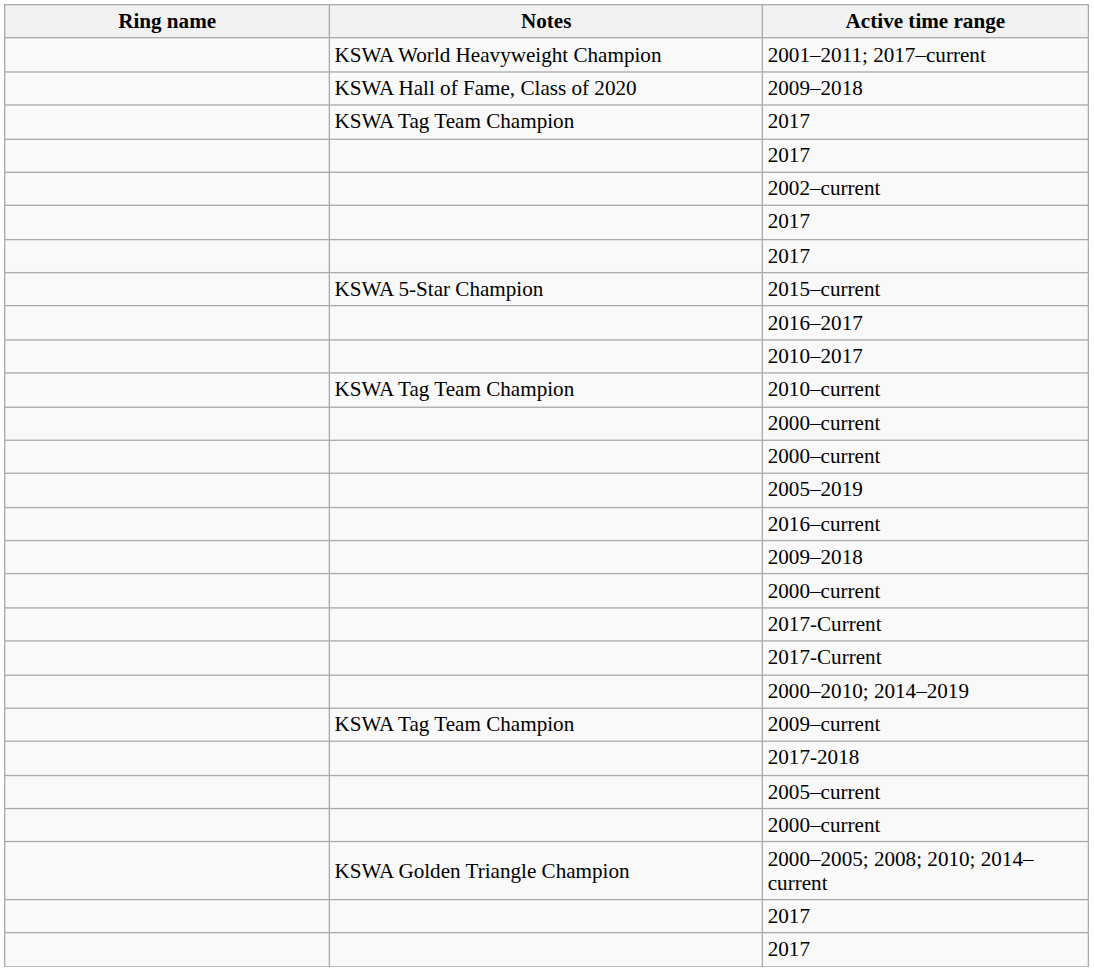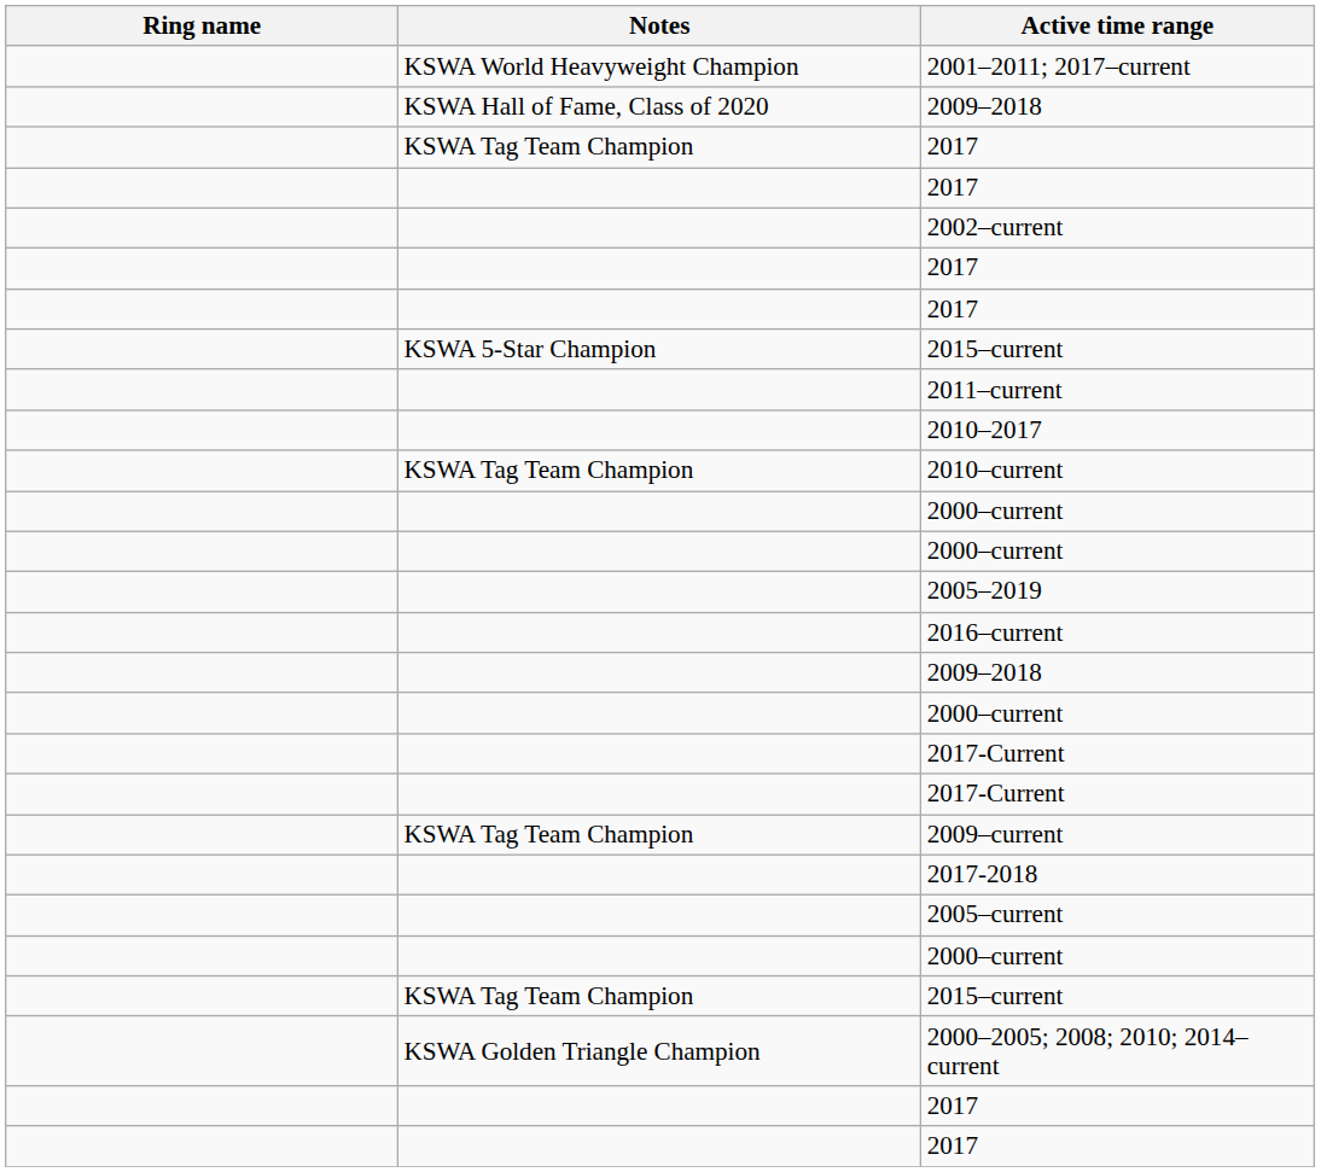- row: 2016–2017
+ row: 2011–current
- row: 2000–2010; 2014–2019
+ row: KSWA Tag Team Champion | 2015–current
